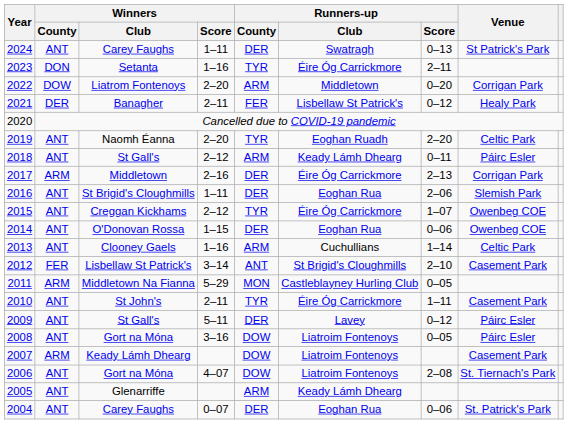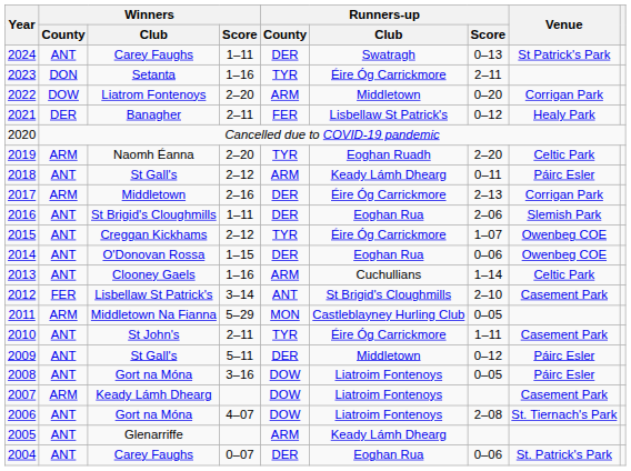2019 | Winners / County: ANT -> ARM
2009 | Runners-up / Club: Lavey -> Middletown
